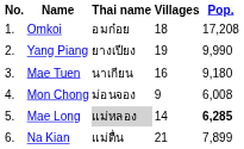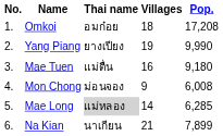Mae Tuen | Thai name: นาเกียน -> แม่ตื่น
Mae Long | Pop.: bold -> normal
Na Kian | Thai name: แม่ตื่น -> นาเกียน
